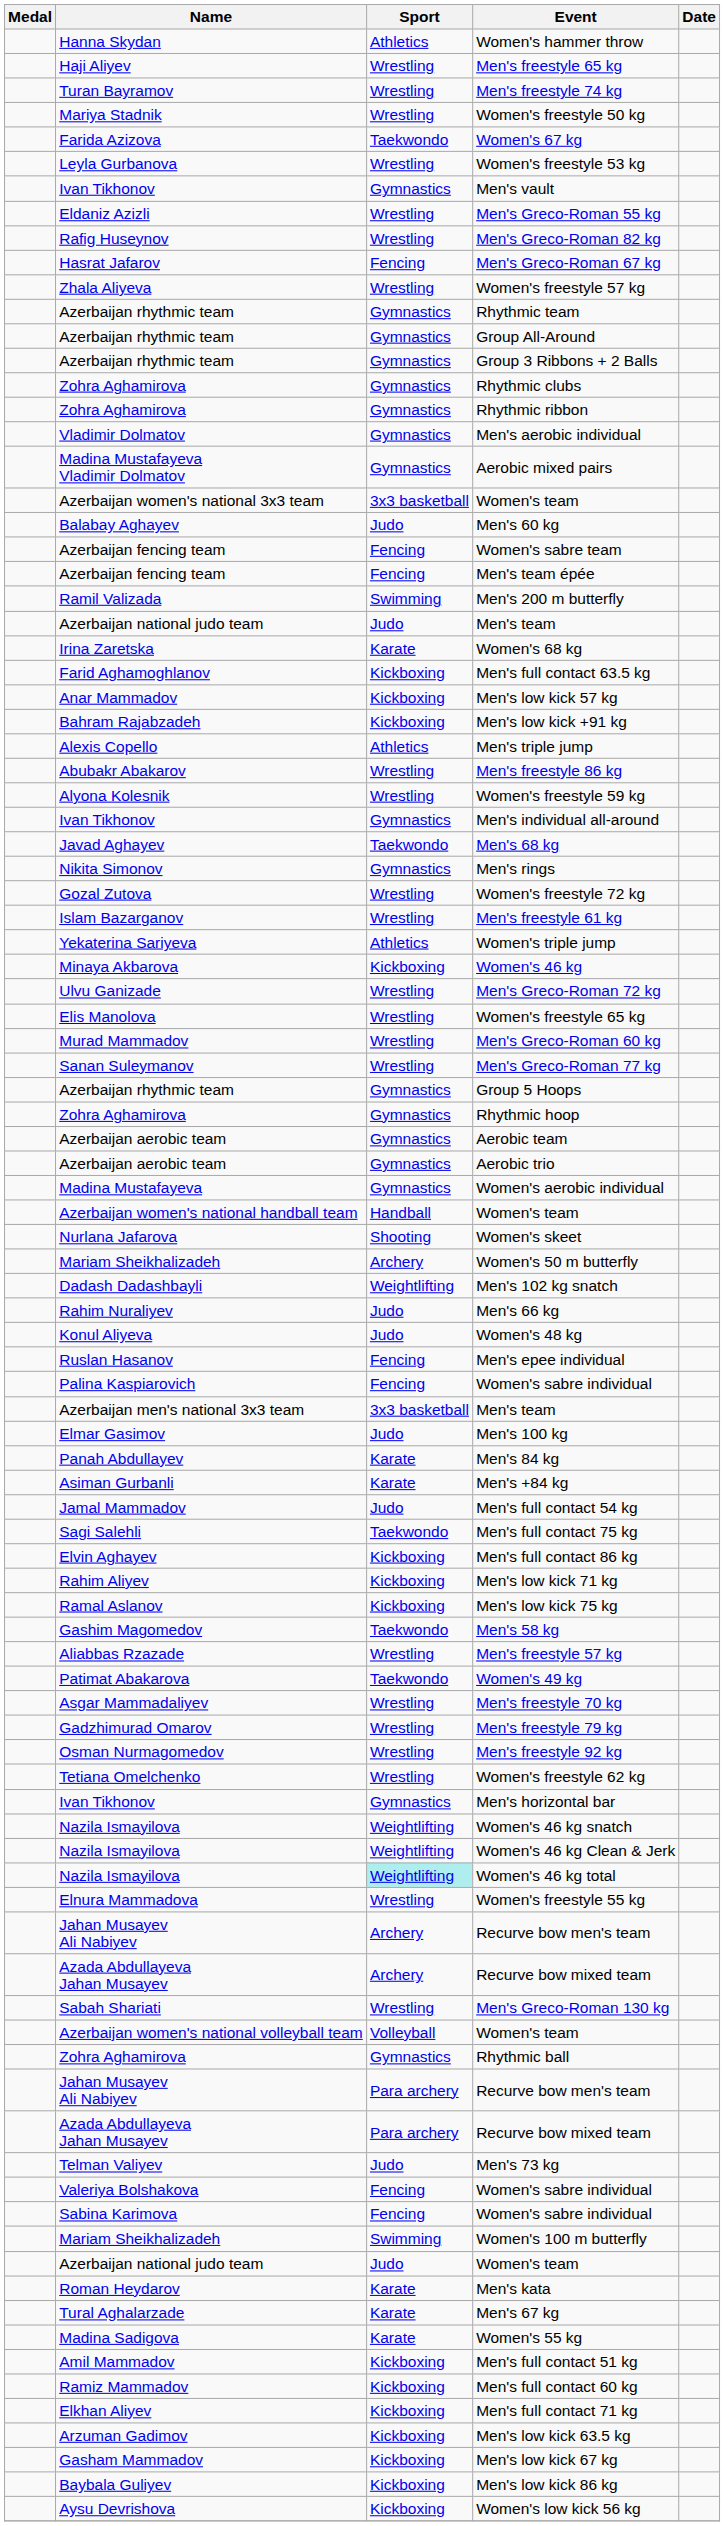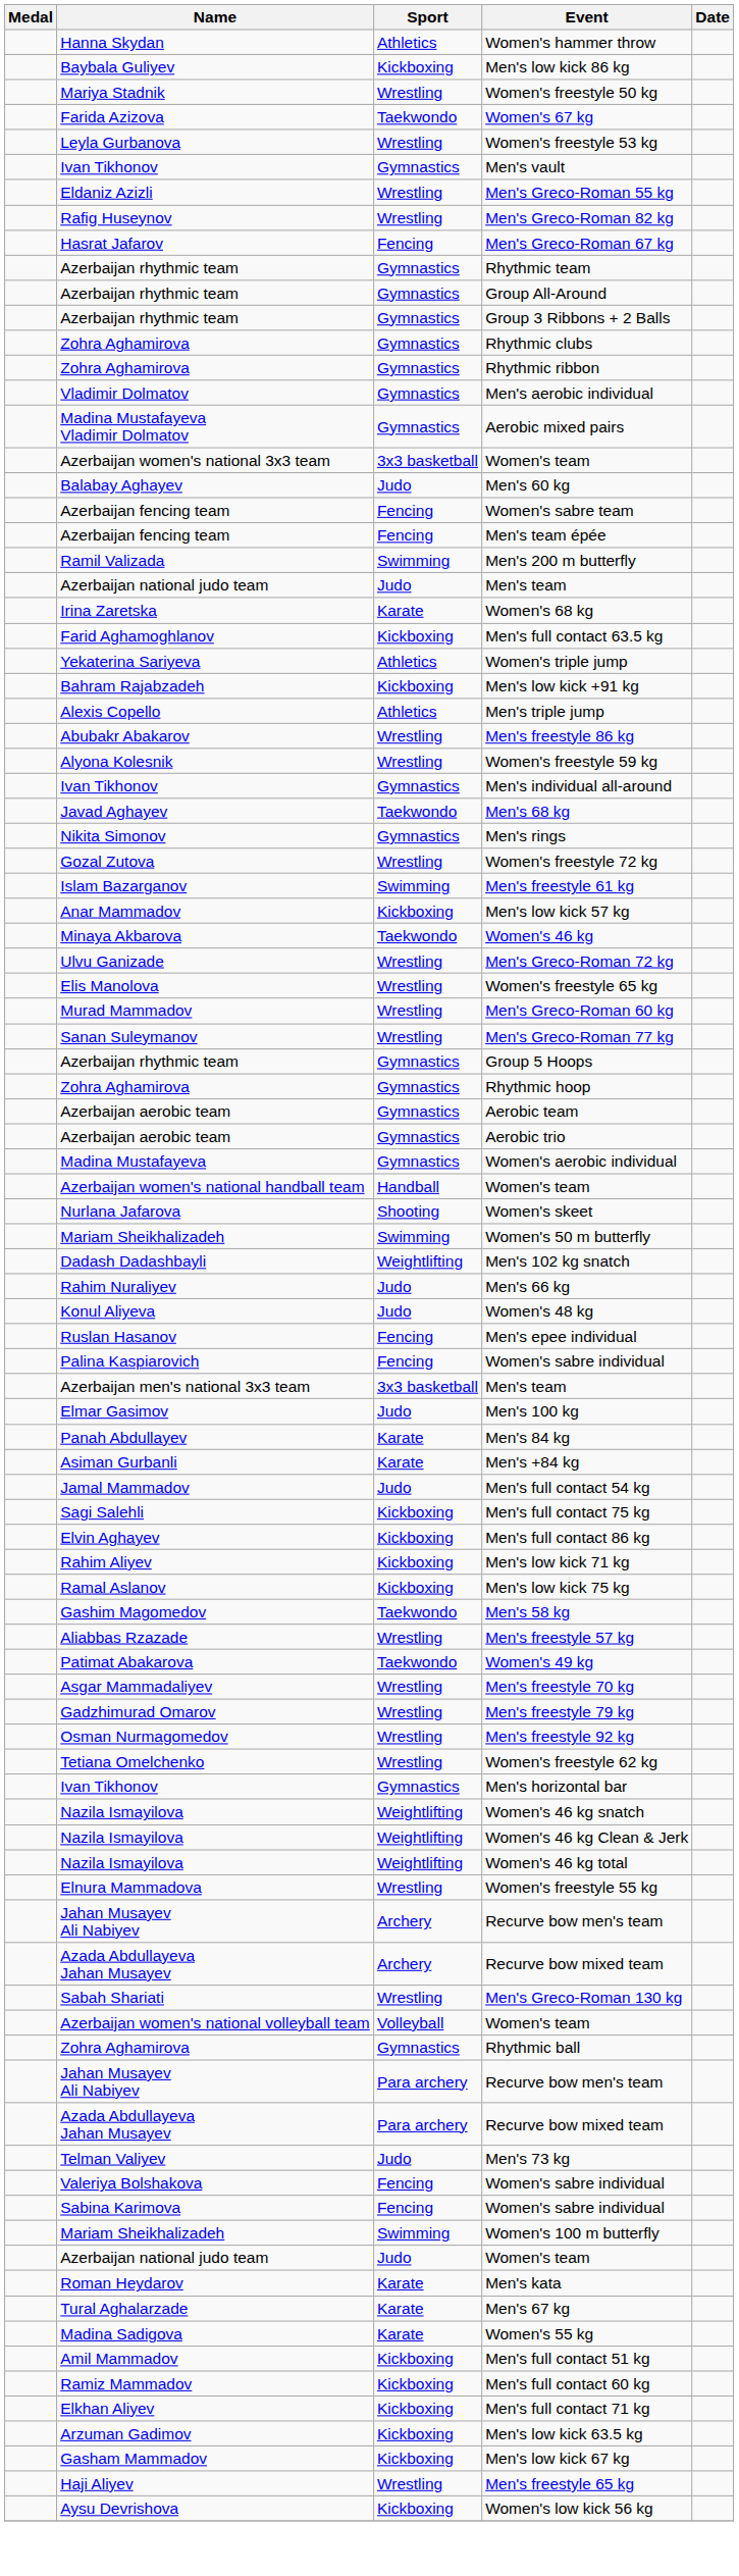rows swapped: Men's freestyle 65 kg <-> Men's low kick 86 kg
- row: Turan Bayramov | Wrestling | Men's freestyle 74 kg
- row: Zhala Aliyeva | Wrestling | Women's freestyle 57 kg
rows swapped: Men's low kick 57 kg <-> Women's triple jump
Men's freestyle 61 kg | Sport: Wrestling -> Swimming
Women's 46 kg | Sport: Kickboxing -> Taekwondo
Women's 50 m butterfly | Sport: Archery -> Swimming
Men's full contact 75 kg | Sport: Taekwondo -> Kickboxing
Women's 46 kg total | Sport: paleturquoise background -> no background
